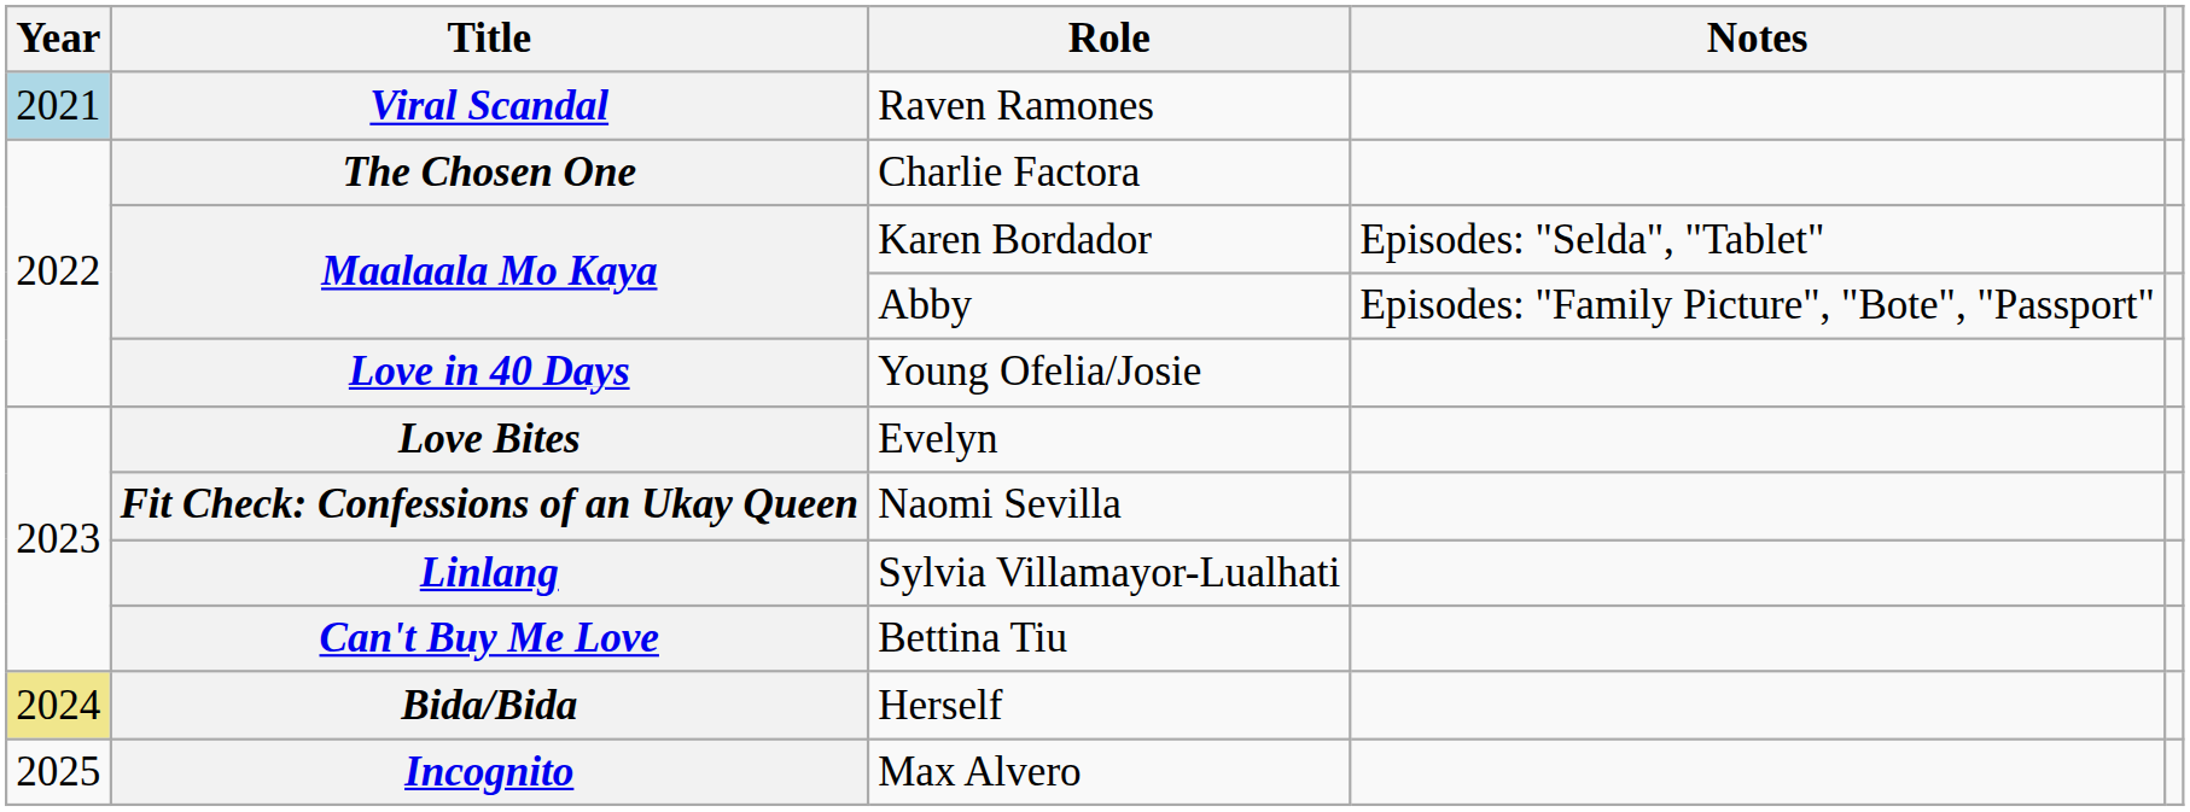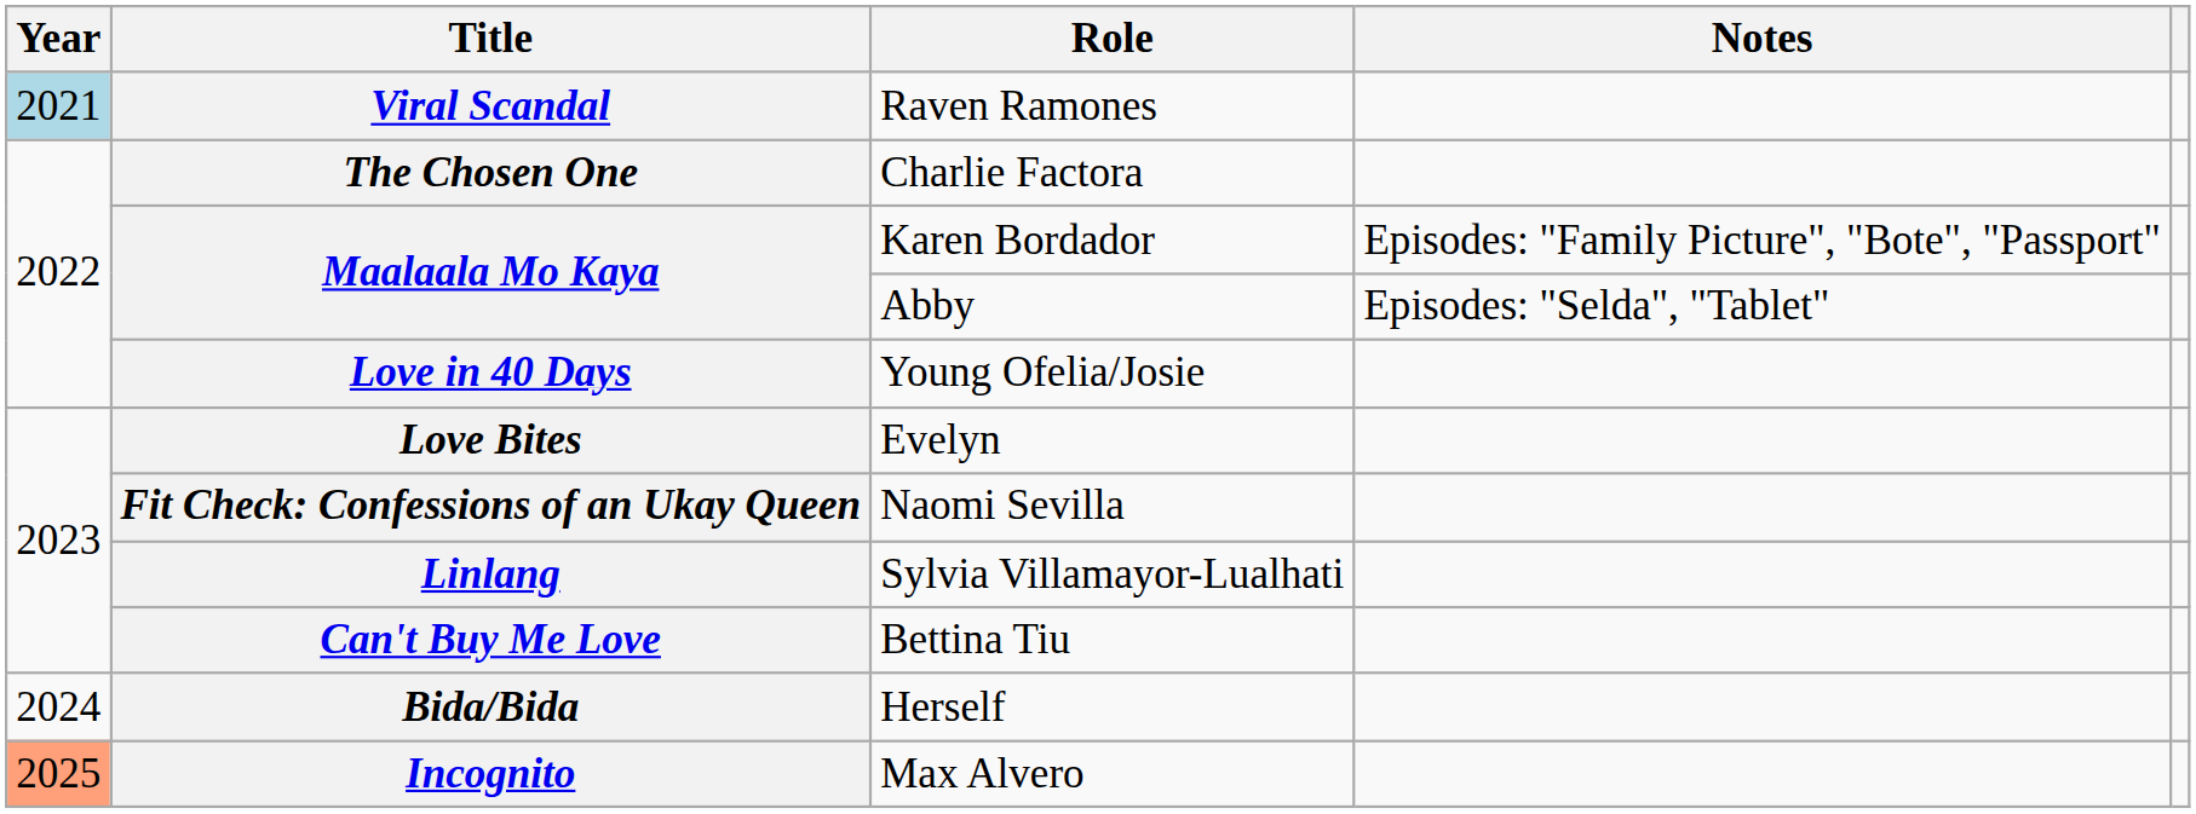Maalaala Mo Kaya / Karen Bordador | Notes: Episodes: "Selda", "Tablet" -> Episodes: "Family Picture", "Bote", "Passport"
Maalaala Mo Kaya / Abby | Notes: Episodes: "Family Picture", "Bote", "Passport" -> Episodes: "Selda", "Tablet"
Bida/Bida | Year: khaki background -> no background
Incognito | Year: no background -> lightsalmon background
